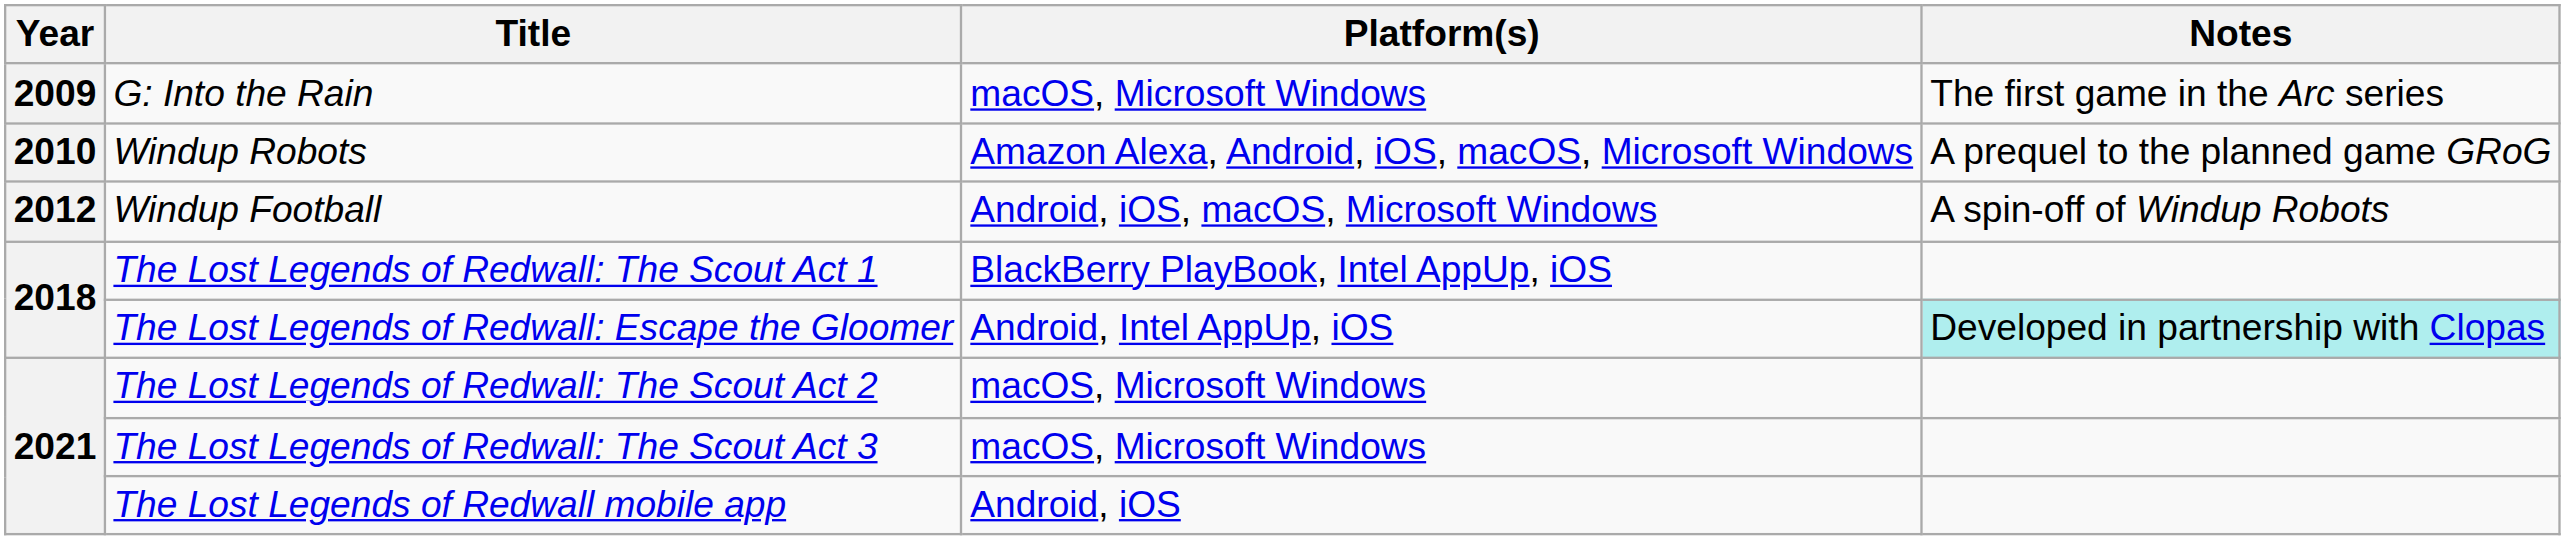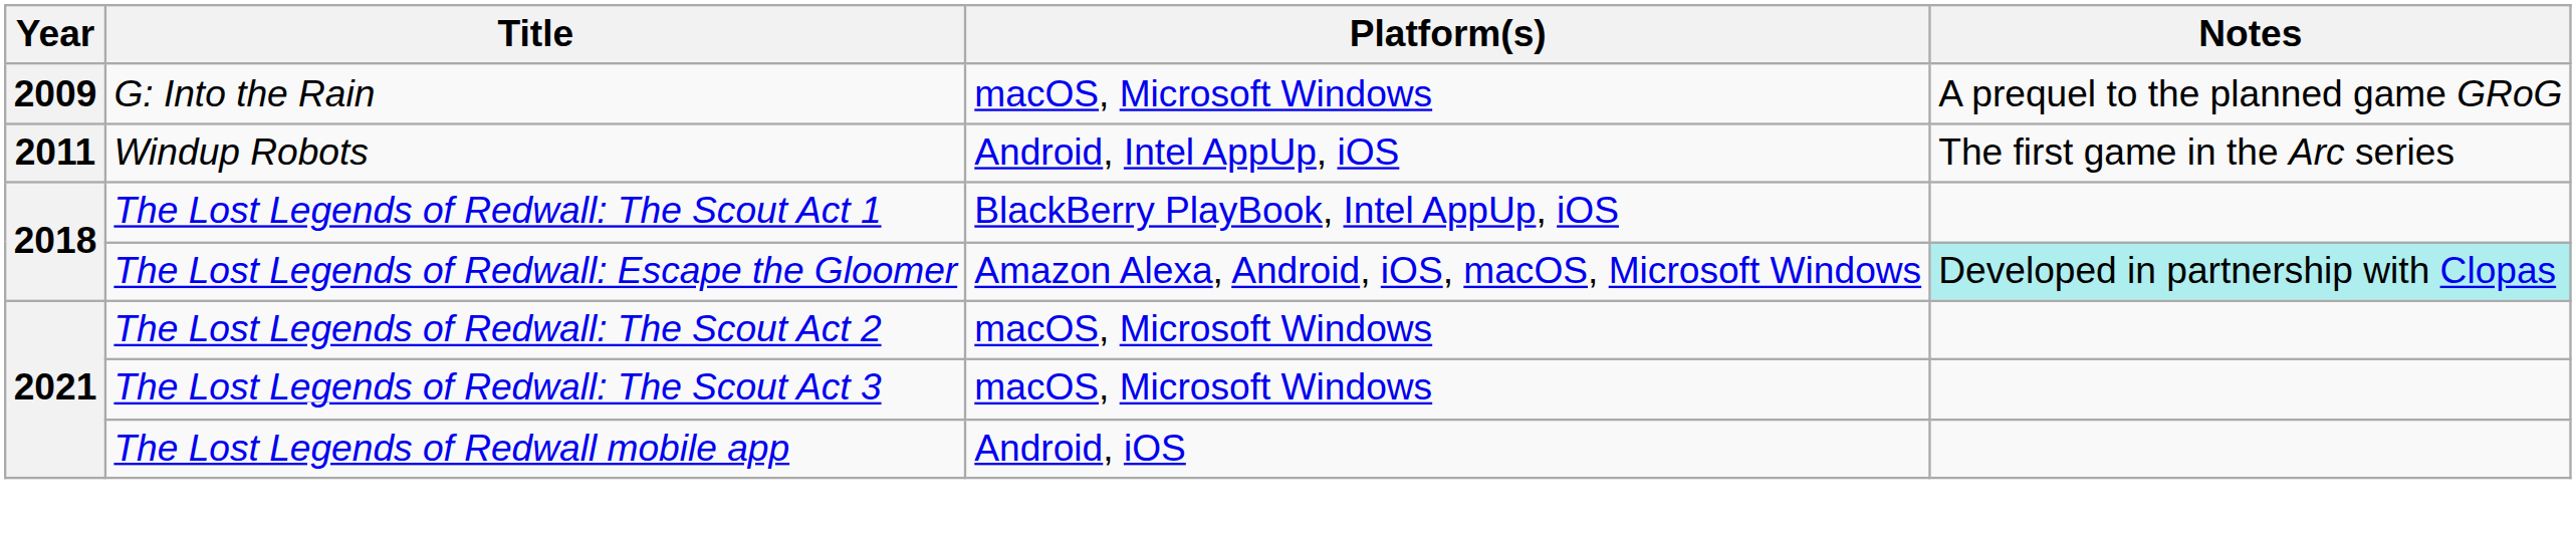G: Into the Rain | Notes: The first game in the Arc series -> A prequel to the planned game GRoG
Windup Robots | Year: 2010 -> 2011
Windup Robots | Platform(s): Amazon Alexa, Android, iOS, macOS, Microsoft Windows -> Android, Intel AppUp, iOS
Windup Robots | Notes: A prequel to the planned game GRoG -> The first game in the Arc series
- row: 2012 | Windup Football | Android, iOS, macOS, Microsoft Windows | A spin-off of Windup Robots
The Lost Legends of Redwall: Escape the Gloomer | Platform(s): Android, Intel AppUp, iOS -> Amazon Alexa, Android, iOS, macOS, Microsoft Windows
